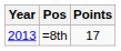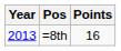=8th | Points: 17 -> 16
